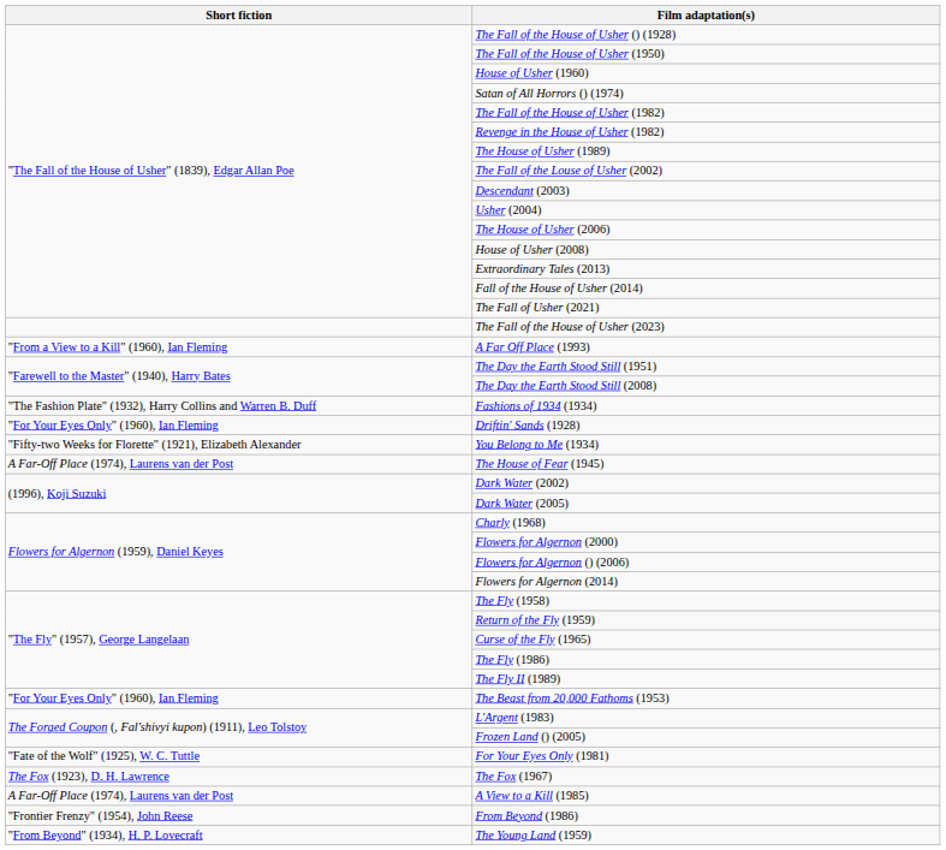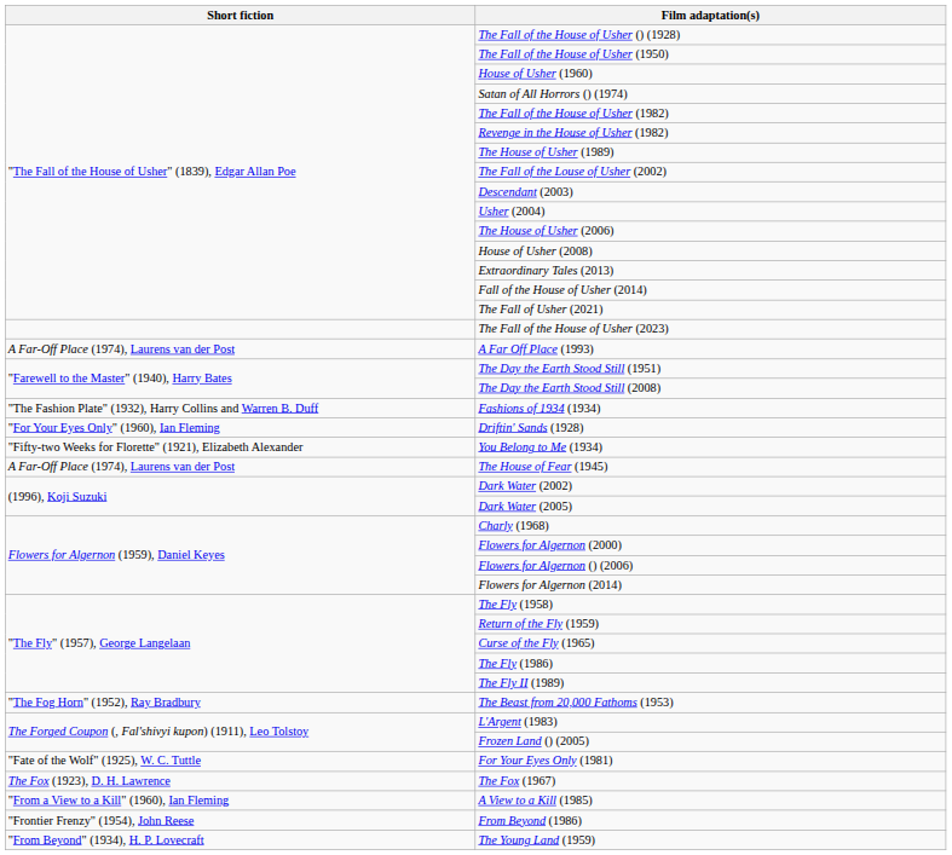A Far Off Place (1993) | Short fiction: "From a View to a Kill" (1960), Ian Fleming -> A Far-Off Place (1974), Laurens van der Post
The Beast from 20,000 Fathoms (1953) | Short fiction: "For Your Eyes Only" (1960), Ian Fleming -> "The Fog Horn" (1952), Ray Bradbury
A View to a Kill (1985) | Short fiction: A Far-Off Place (1974), Laurens van der Post -> "From a View to a Kill" (1960), Ian Fleming
